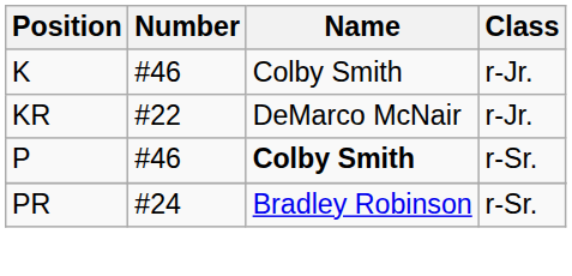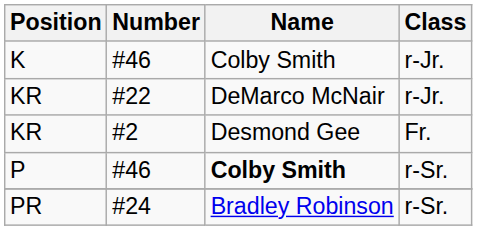+ row: KR | #2 | Desmond Gee | Fr.
